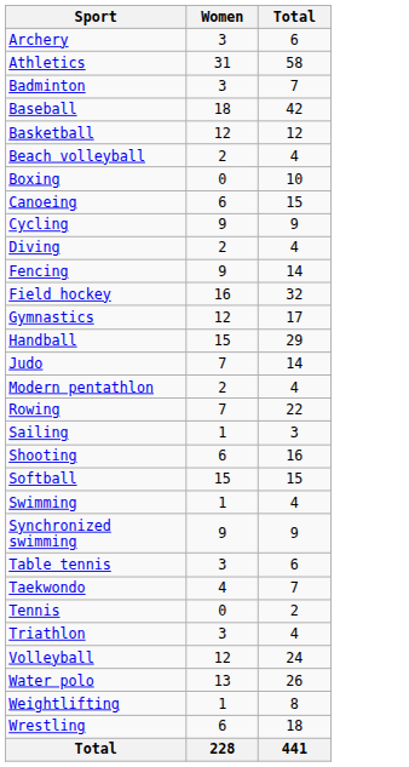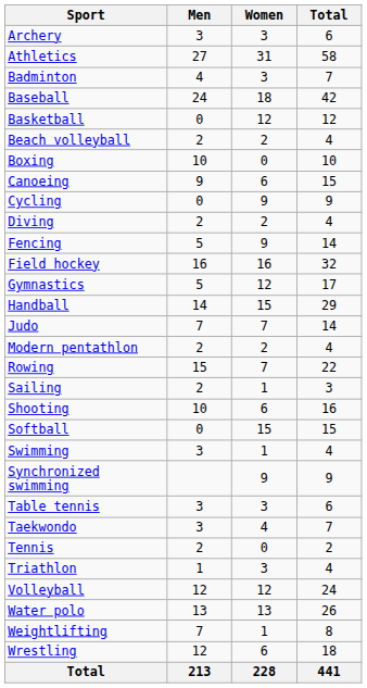+ column: Men | 3 | 27 | 4 | 24 | 0 | 2 | 10 | 9 | 0 | 2 | 5 | 16 | 5 | 14 | 7 | 2 | 15 | 2 | 10 | 0 | 3 | 3 | 3 | 2 | 1 | 12 | 13 | 7 | 12 | 213
